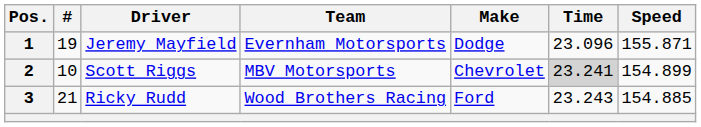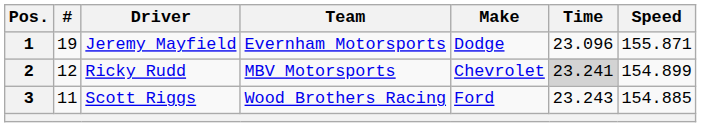2 | #: 10 -> 12
2 | Driver: Scott Riggs -> Ricky Rudd
3 | #: 21 -> 11
3 | Driver: Ricky Rudd -> Scott Riggs
